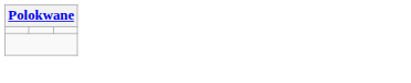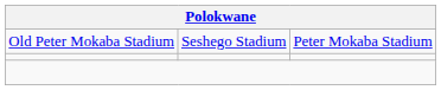+ row: Old Peter Mokaba Stadium | Seshego Stadium | Peter Mokaba Stadium
